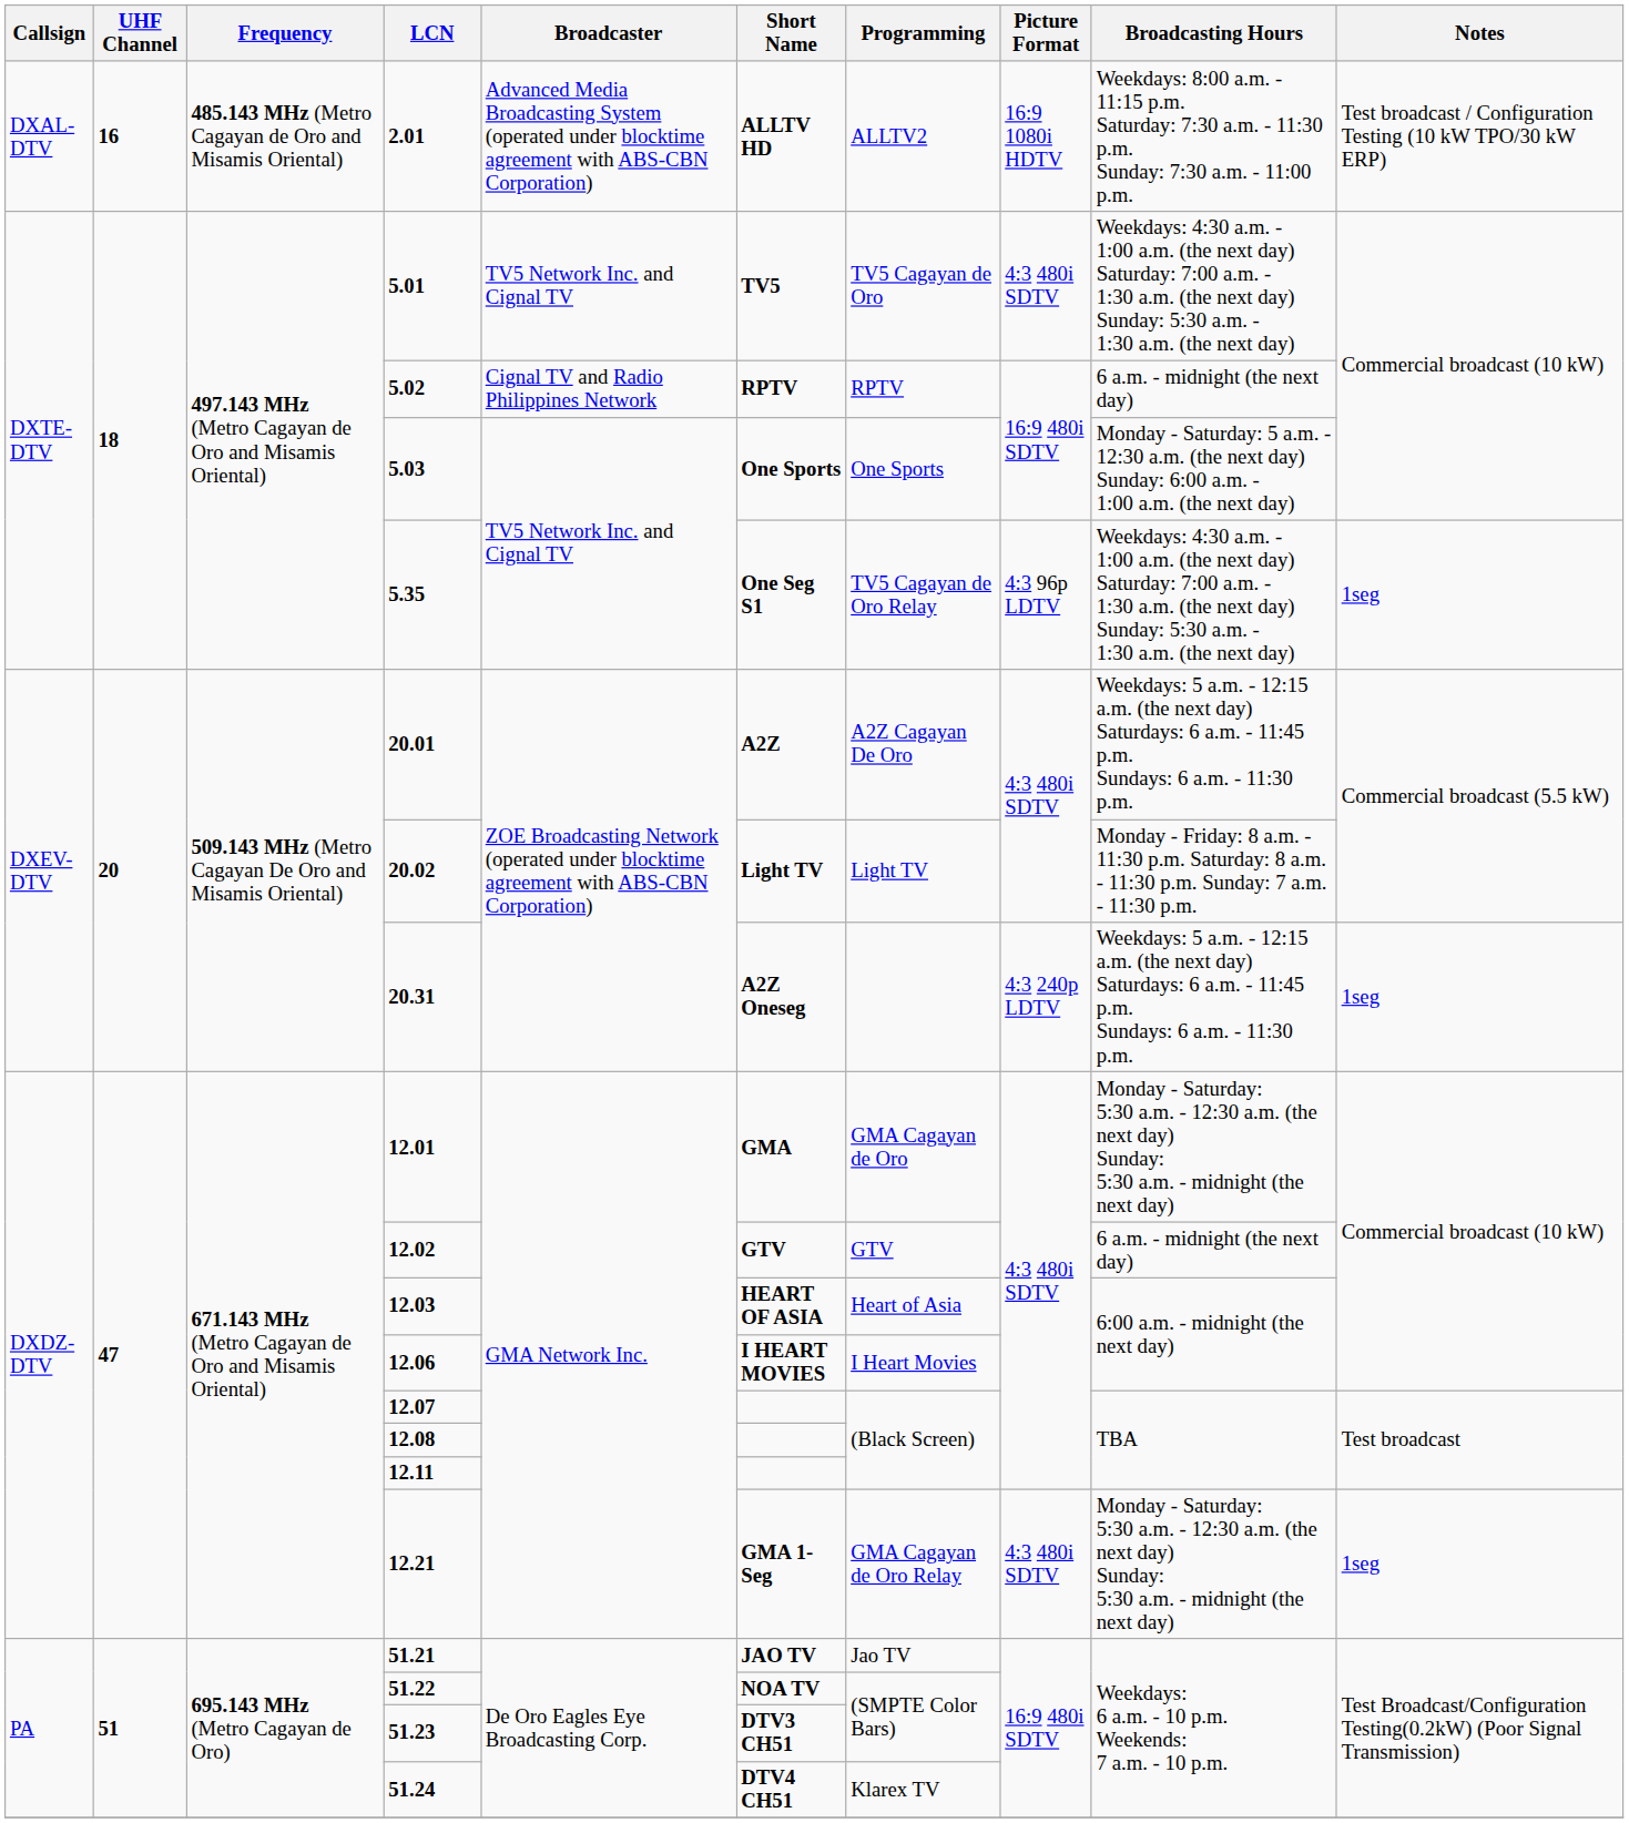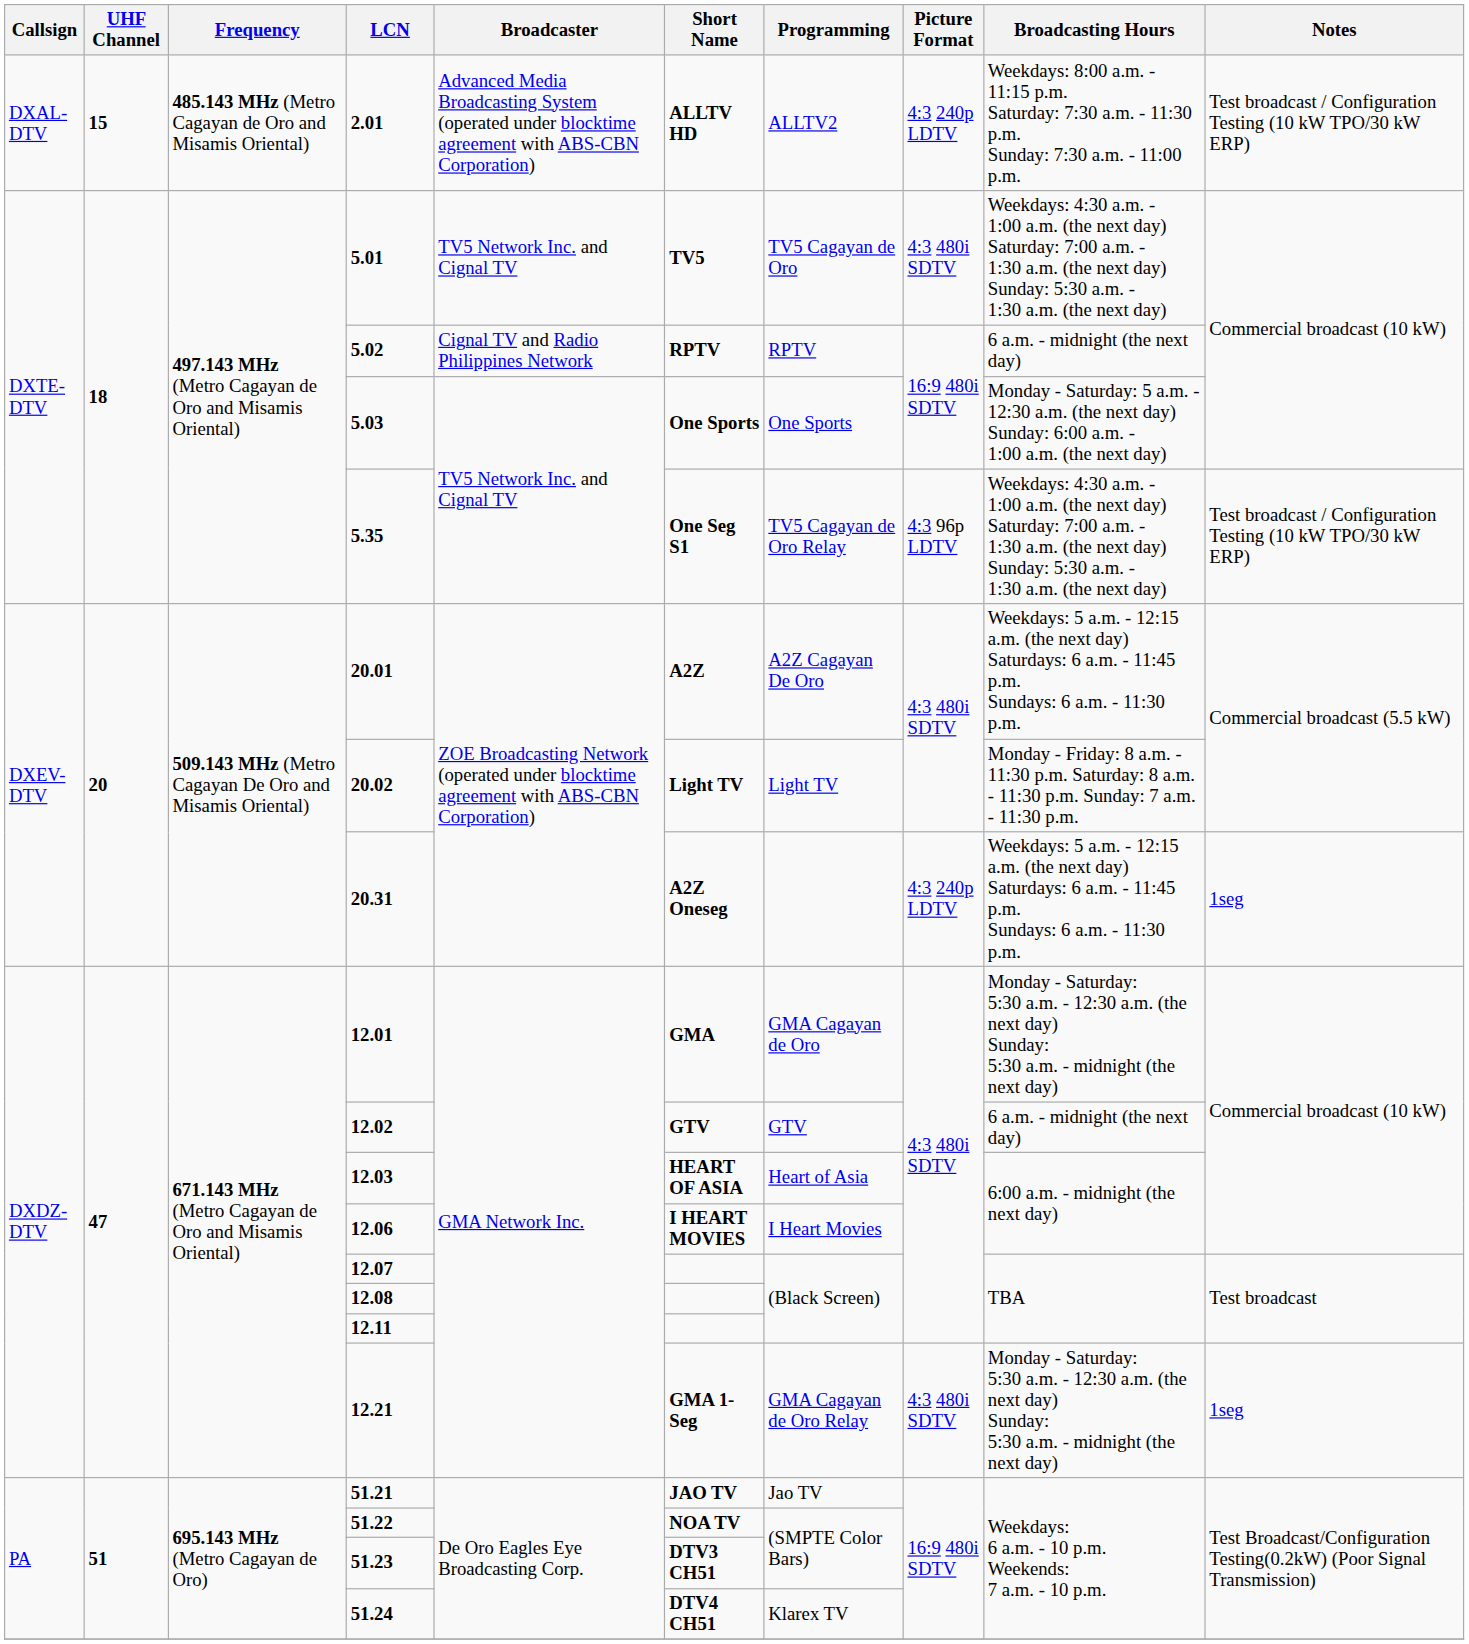2.01 | UHF Channel: 16 -> 15
2.01 | Picture Format: 16:9 1080i HDTV -> 4:3 240p LDTV
5.35 | Notes: 1seg -> Test broadcast / Configuration Testing (10 kW TPO/30 kW ERP)
